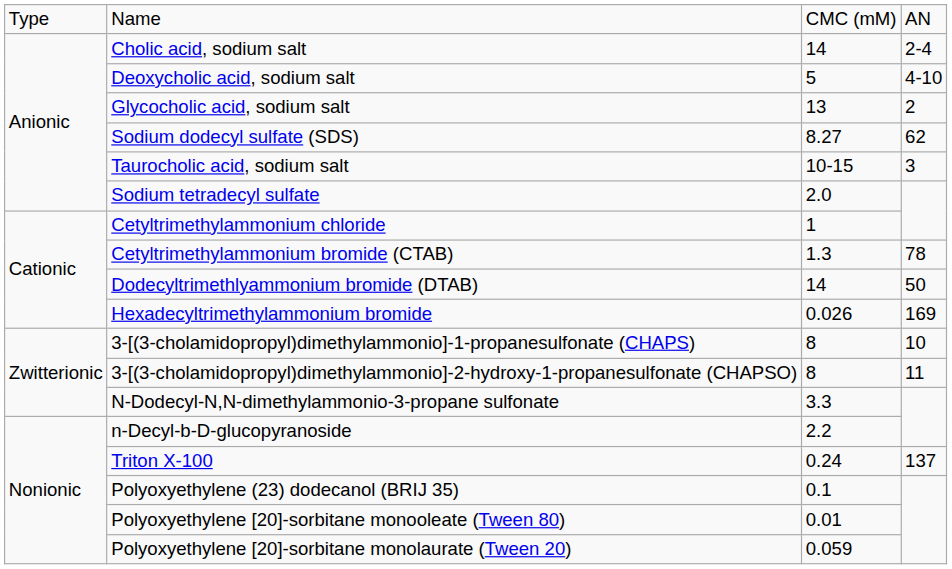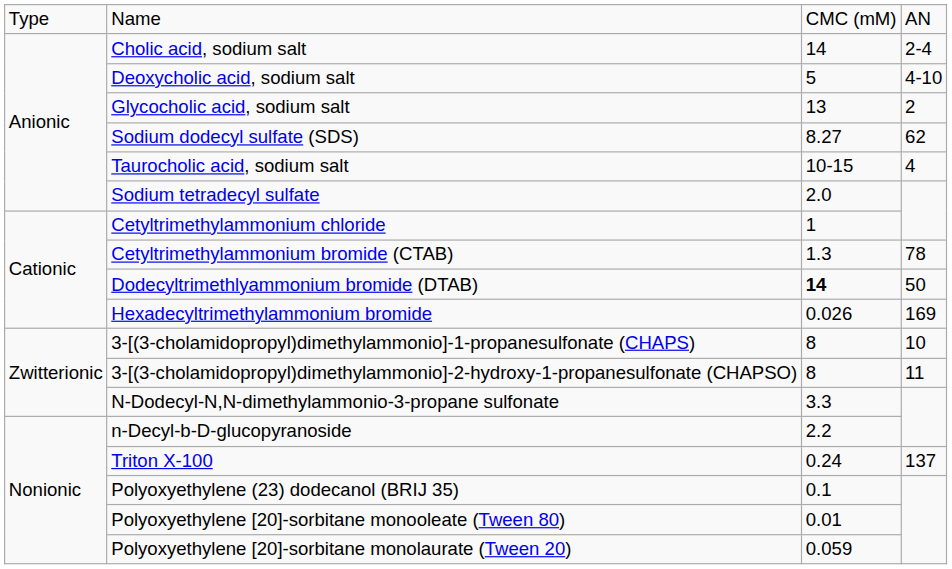Taurocholic acid, sodium salt | column 4: 3 -> 4
Dodecyltrimethlyammonium bromide (DTAB) | column 3: normal -> bold
